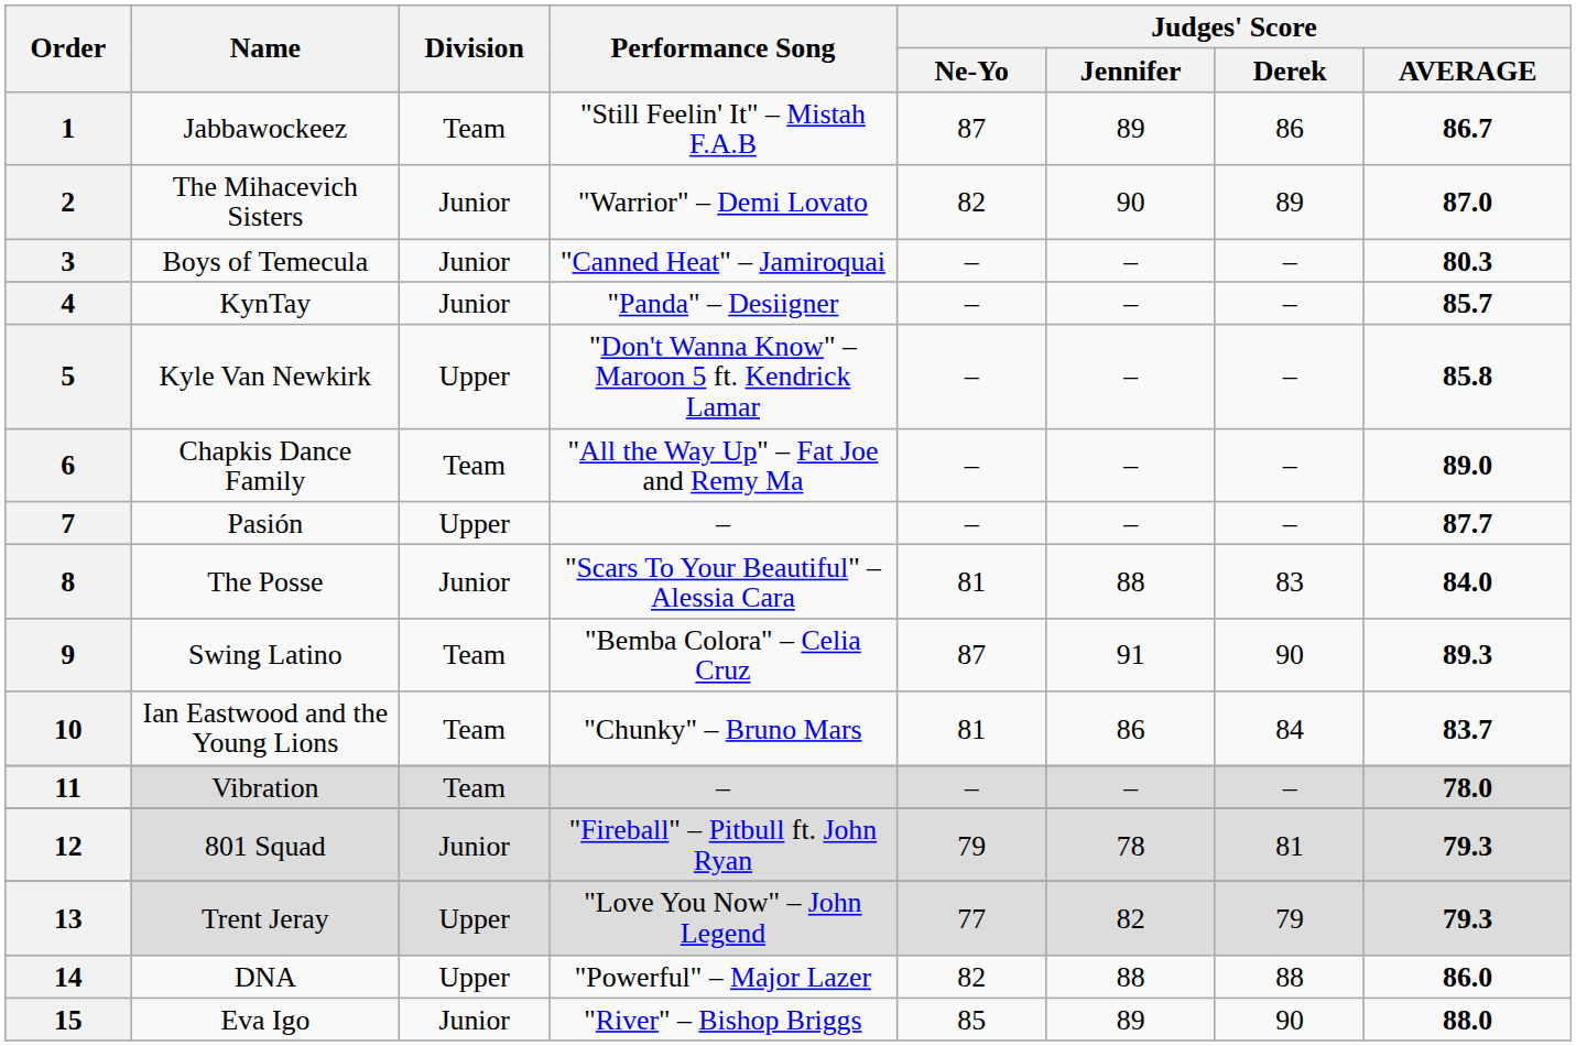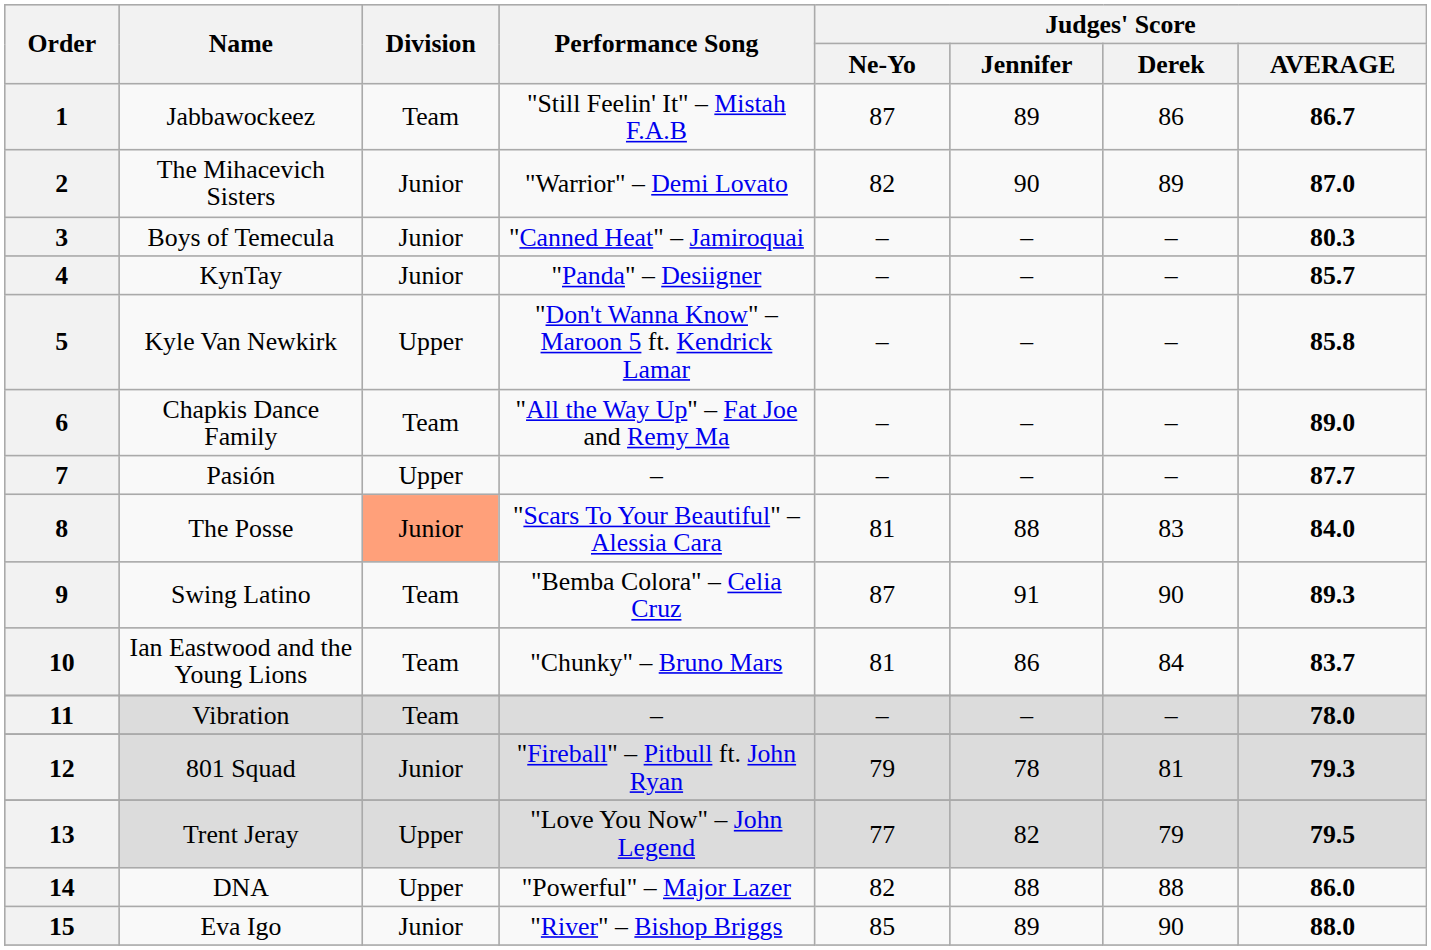8 | Division: no background -> lightsalmon background
13 | Judges' Score / AVERAGE: 79.3 -> 79.5
